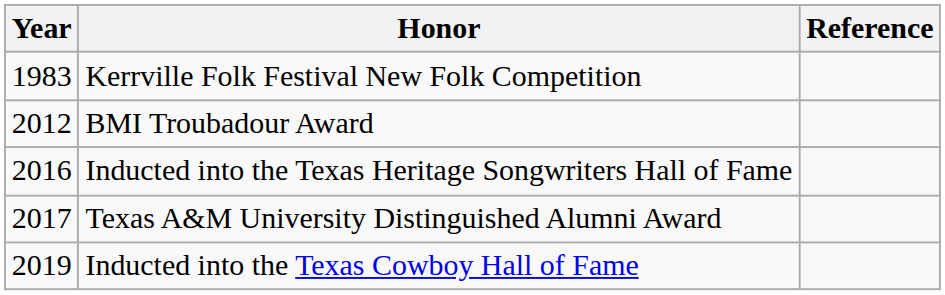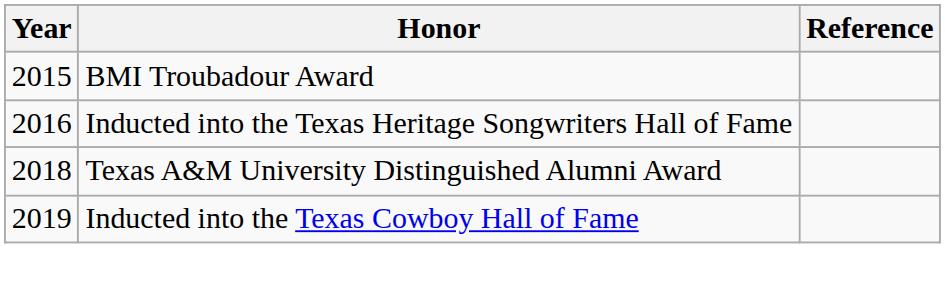- row: 1983 | Kerrville Folk Festival New Folk Competition
BMI Troubadour Award | Year: 2012 -> 2015
Texas A&M University Distinguished Alumni Award | Year: 2017 -> 2018
